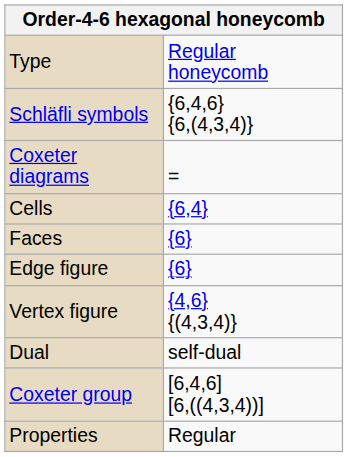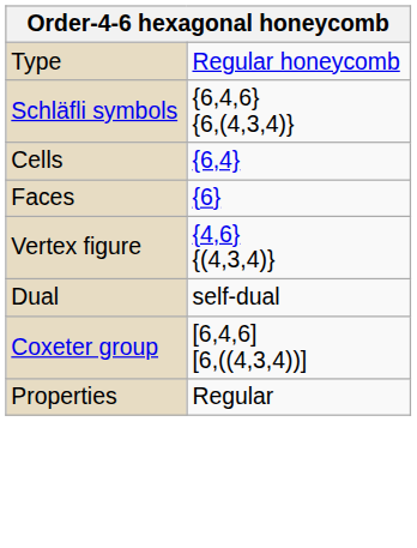- row: Coxeter diagrams | =
- row: Edge figure | {6}
